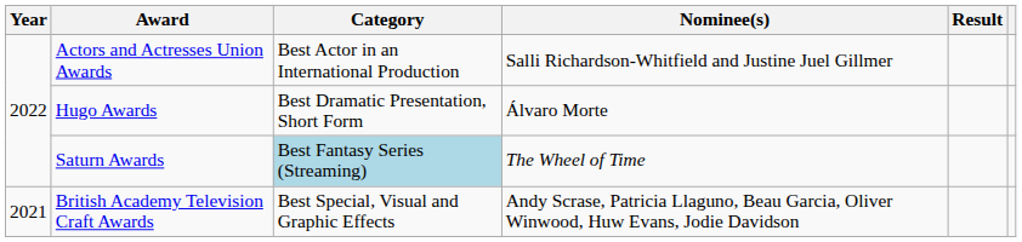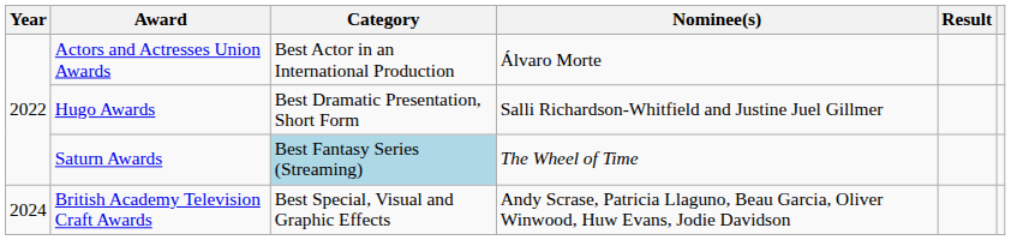Actors and Actresses Union Awards | Nominee(s): Salli Richardson-Whitfield and Justine Juel Gillmer -> Álvaro Morte
Hugo Awards | Nominee(s): Álvaro Morte -> Salli Richardson-Whitfield and Justine Juel Gillmer
British Academy Television Craft Awards | Year: 2021 -> 2024
